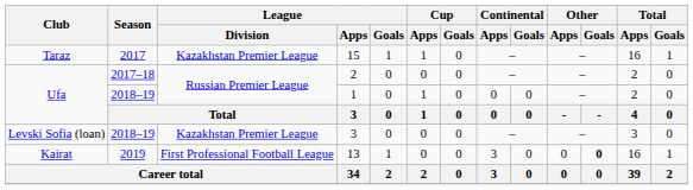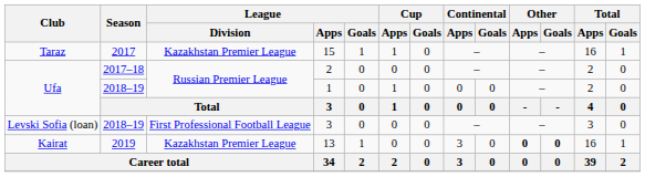Levski Sofia (loan) / 3 | League / Division: Kazakhstan Premier League -> First Professional Football League
13 | League / Division: First Professional Football League -> Kazakhstan Premier League
13 | Other / Apps: normal -> bold
